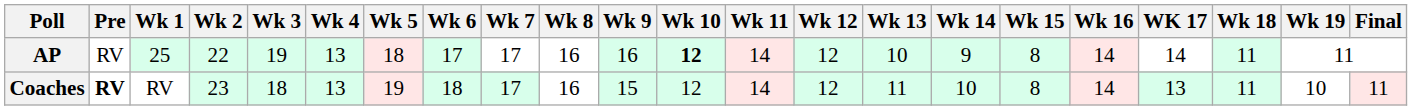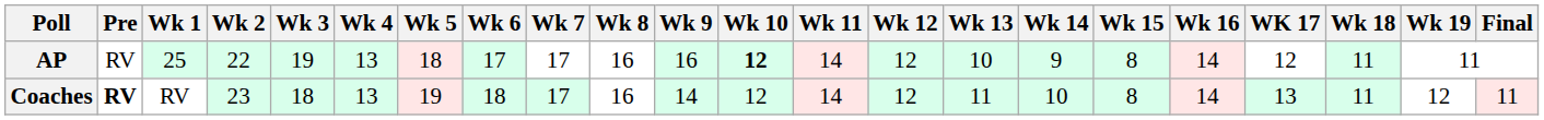AP | WK 17: 14 -> 12
Coaches | Wk 9: 15 -> 14
Coaches | Wk 19: 10 -> 12
